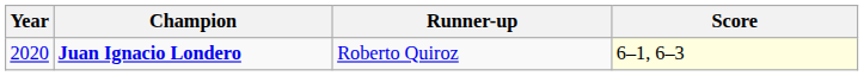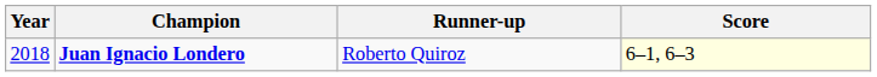Juan Ignacio Londero | Year: 2020 -> 2018
